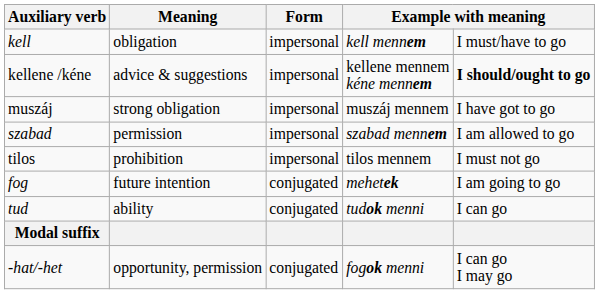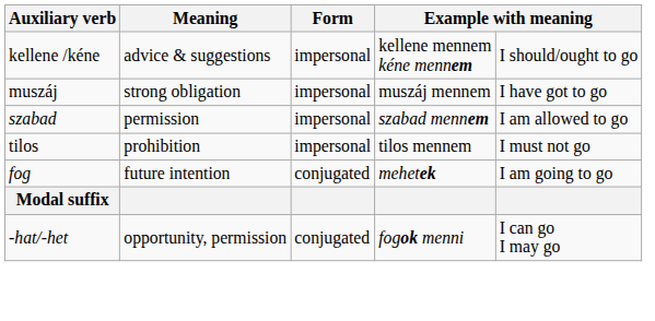- row: kell | obligation | impersonal | kell mennem | I must/have to go
kellene /kéne | column 5: bold -> normal
- row: tud | ability | conjugated | tudok menni | I can go
